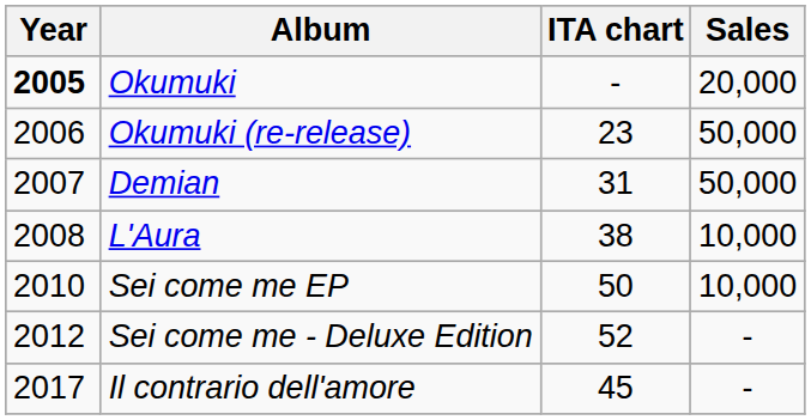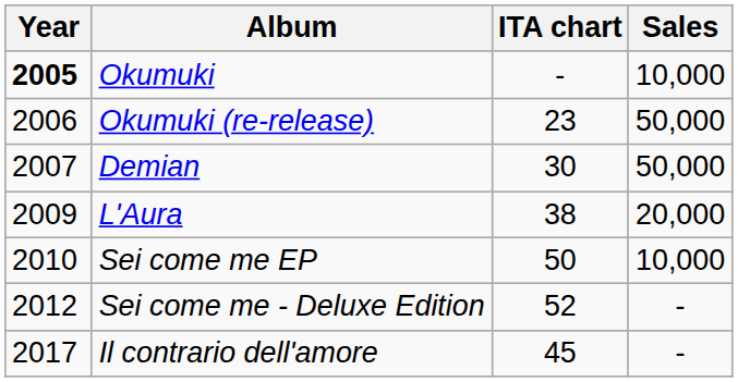Okumuki | Sales: 20,000 -> 10,000
Demian | ITA chart: 31 -> 30
L'Aura | Year: 2008 -> 2009
L'Aura | Sales: 10,000 -> 20,000
